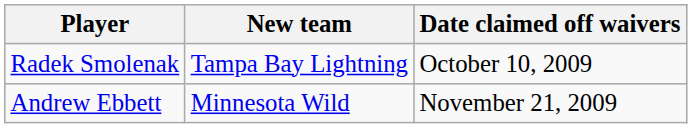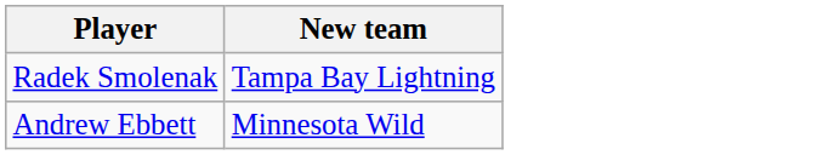- column: Date claimed off waivers | October 10, 2009 | November 21, 2009
